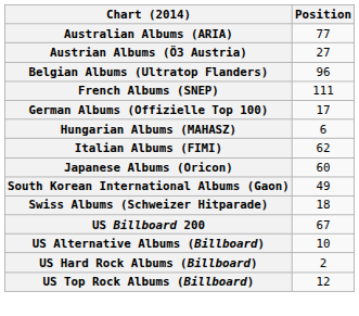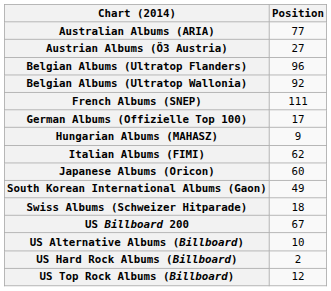+ row: Belgian Albums (Ultratop Wallonia) | 92
Hungarian Albums (MAHASZ) | Position: 6 -> 9
